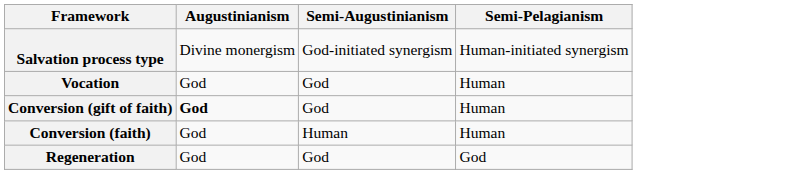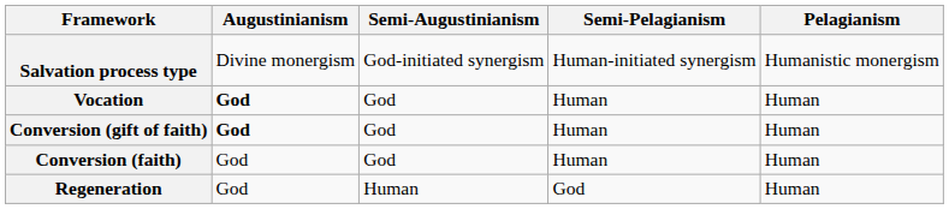+ column: Pelagianism | Humanistic monergism | Human | Human | Human | Human
Vocation | Augustinianism: normal -> bold
Conversion (faith) | Semi-Augustinianism: Human -> God
Regeneration | Semi-Augustinianism: God -> Human
